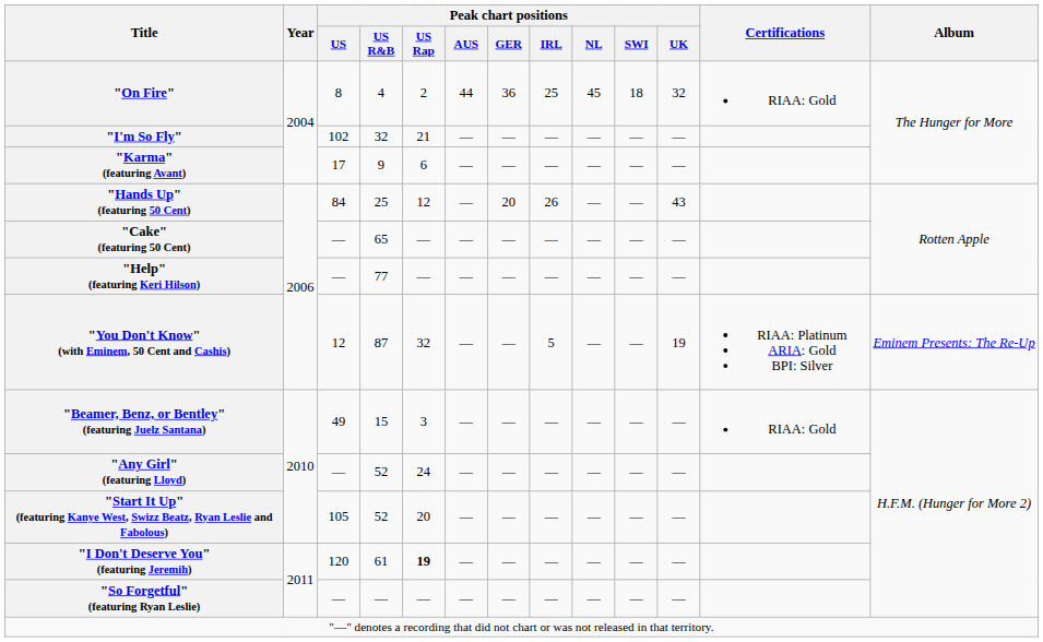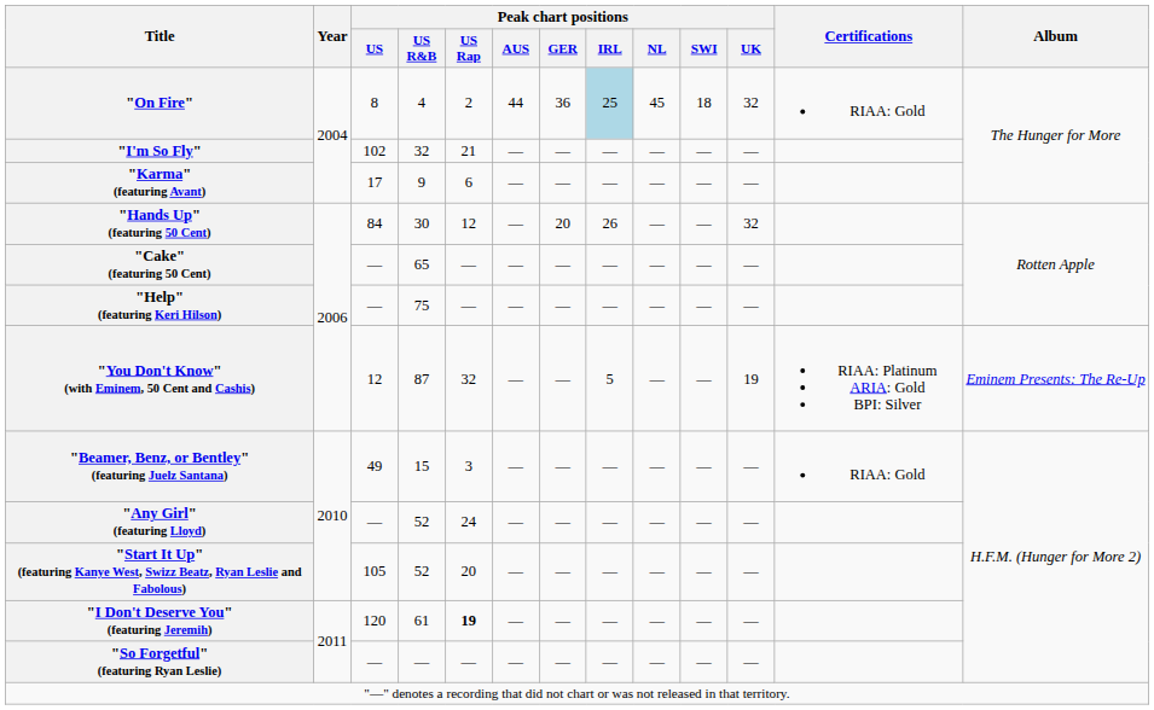"On Fire" | Peak chart positions / IRL: no background -> lightblue background
"Hands Up" (featuring 50 Cent) | Peak chart positions / US R&B: 25 -> 30
"Hands Up" (featuring 50 Cent) | Peak chart positions / UK: 43 -> 32
"Help" (featuring Keri Hilson) | Peak chart positions / US R&B: 77 -> 75
